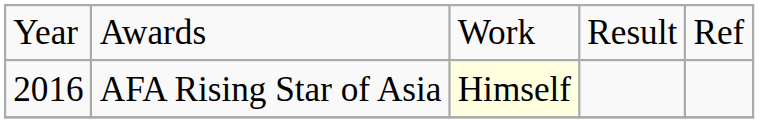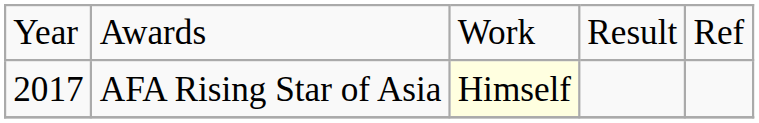AFA Rising Star of Asia | column 1: 2016 -> 2017
